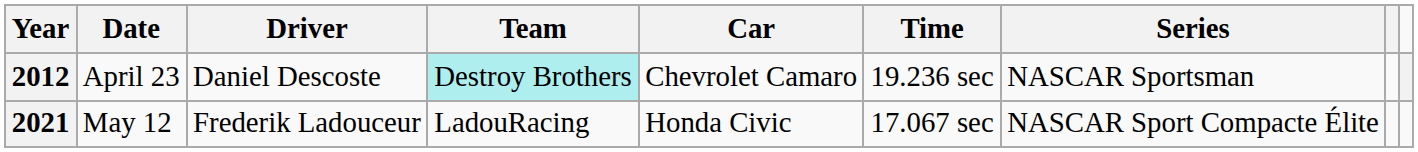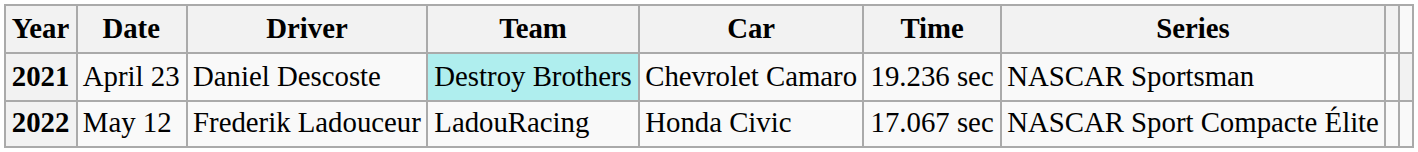April 23 | Year: 2012 -> 2021
May 12 | Year: 2021 -> 2022
